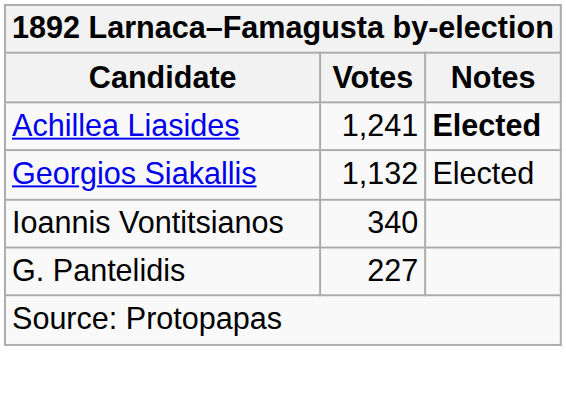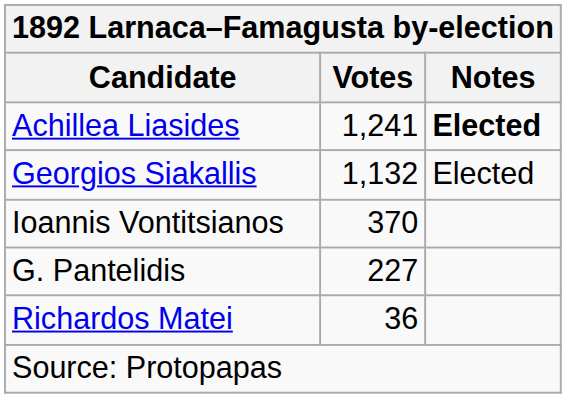Ioannis Vontitsianos | Votes: 340 -> 370
+ row: Richardos Matei | 36
